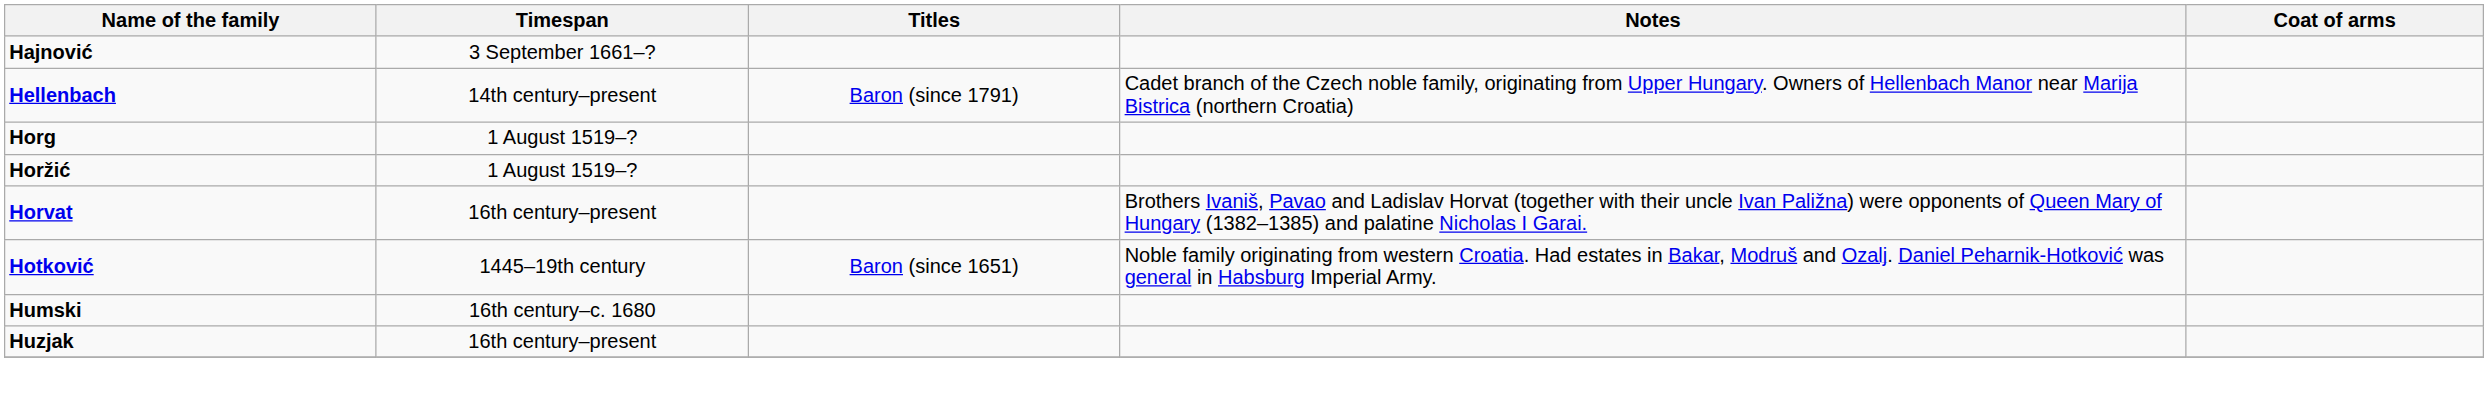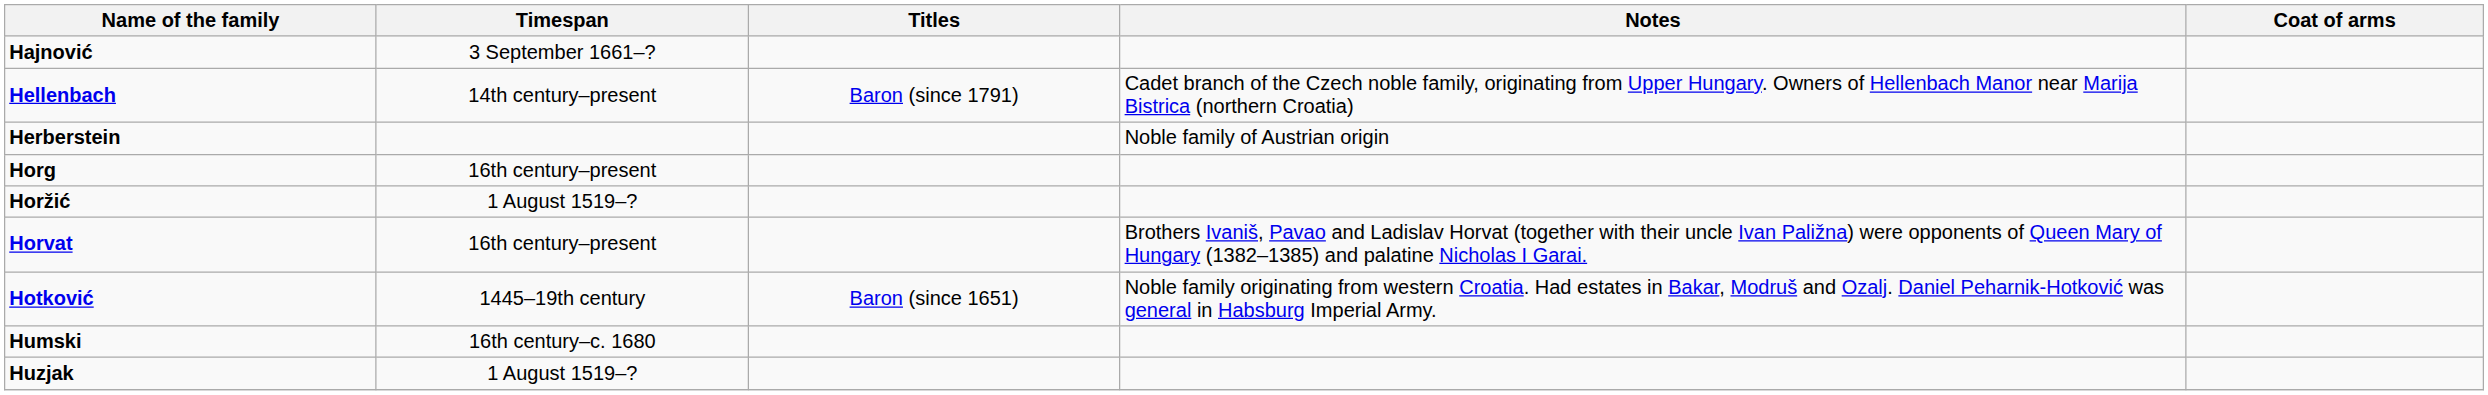+ row: Herberstein | Noble family of Austrian origin
Horg | Timespan: 1 August 1519–? -> 16th century–present
Huzjak | Timespan: 16th century–present -> 1 August 1519–?
